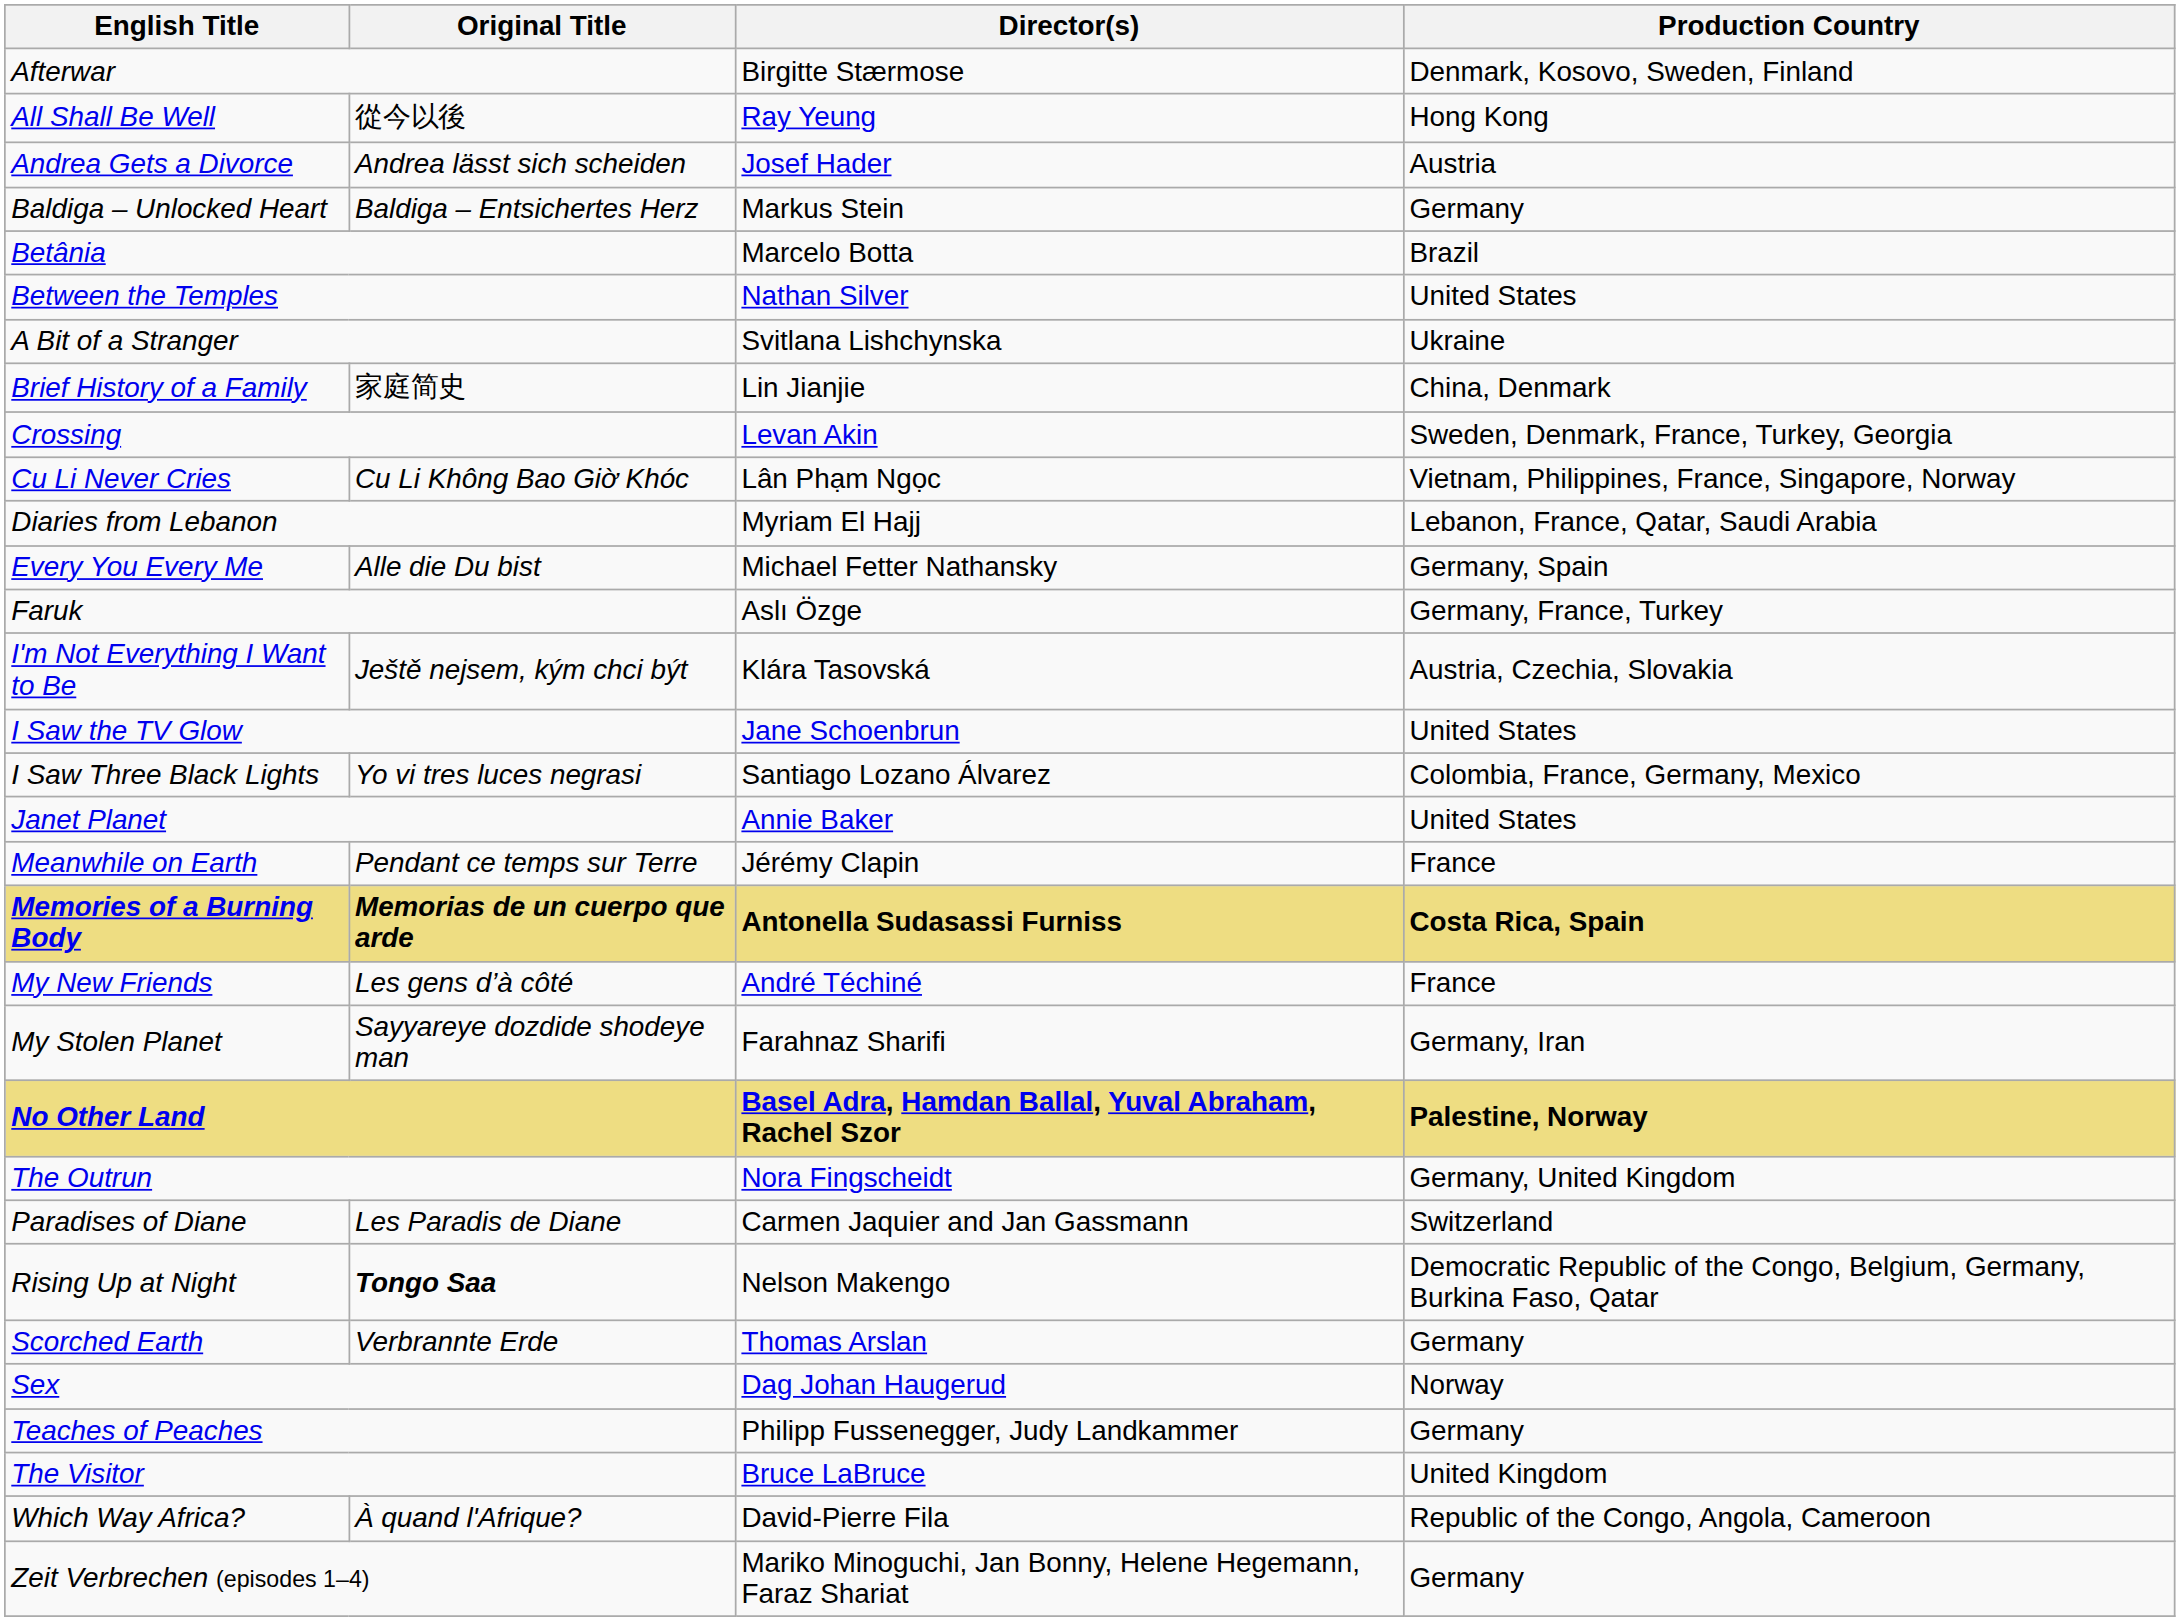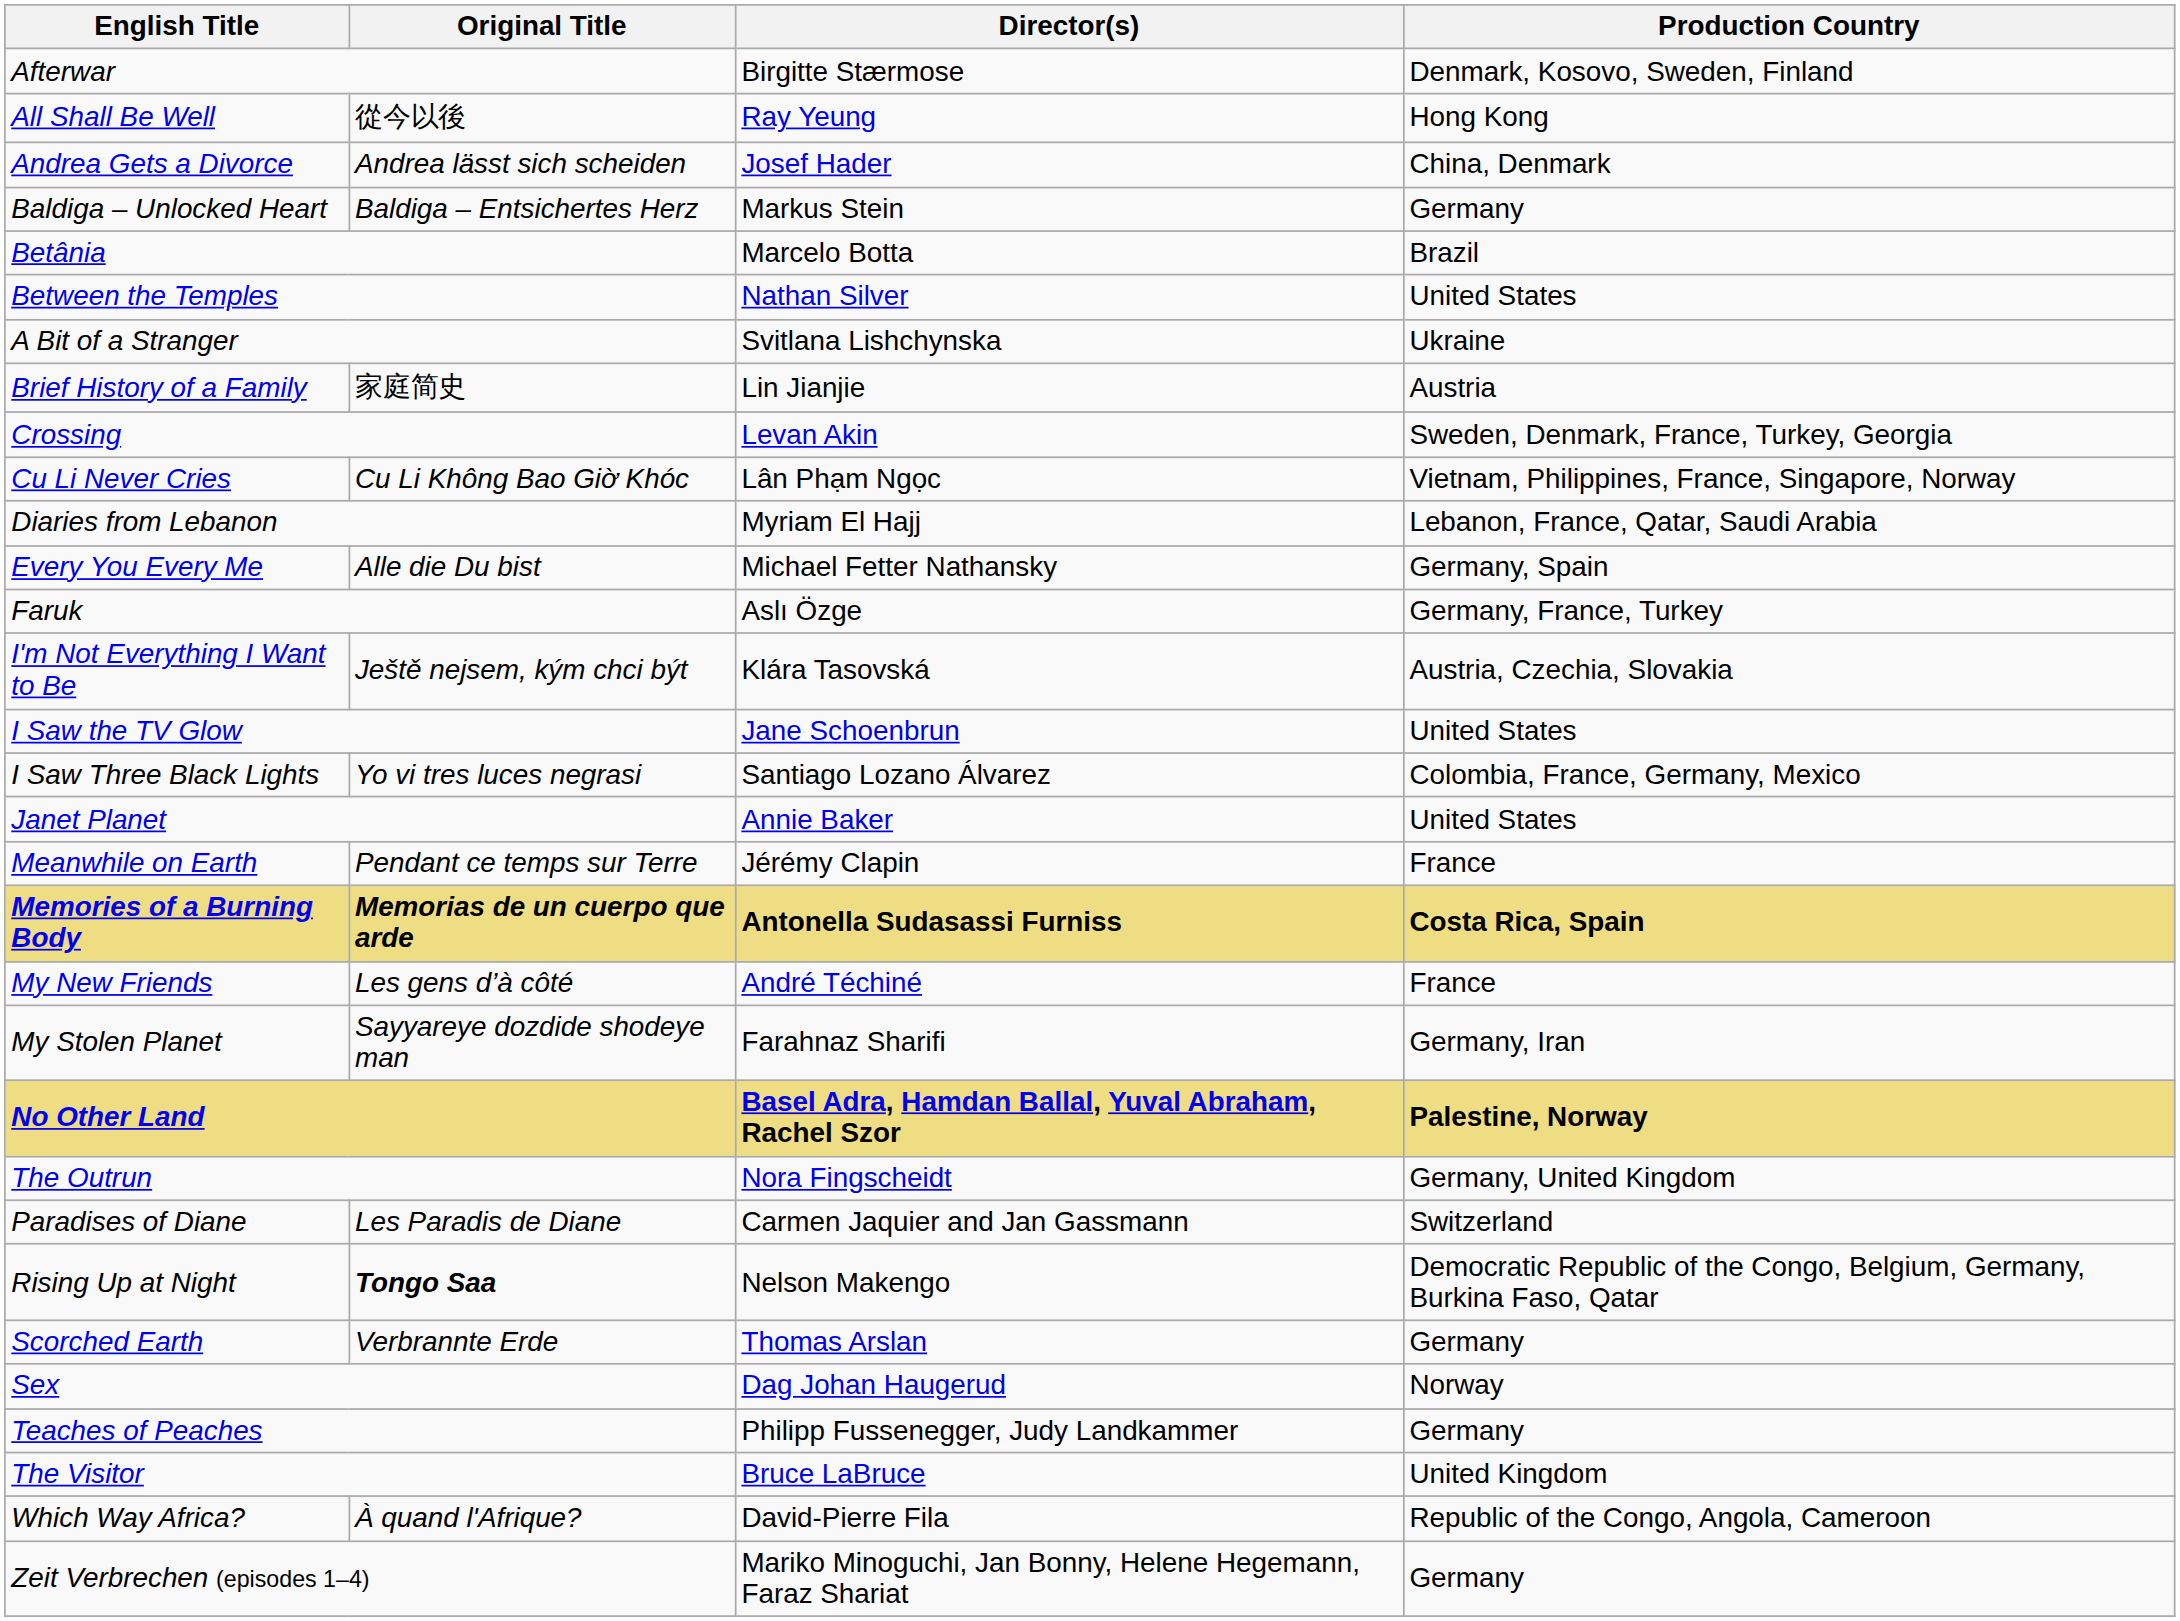Andrea Gets a Divorce | Production Country: Austria -> China, Denmark
Brief History of a Family | Production Country: China, Denmark -> Austria
